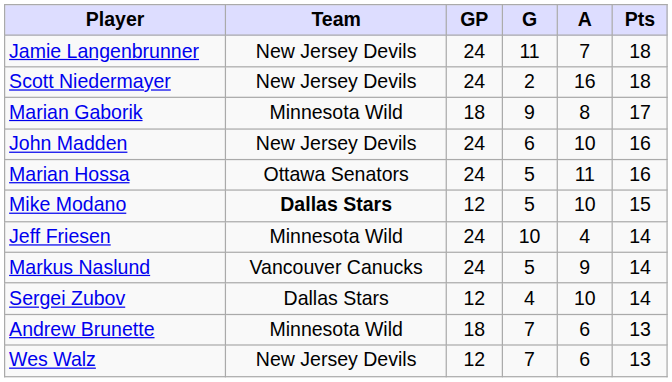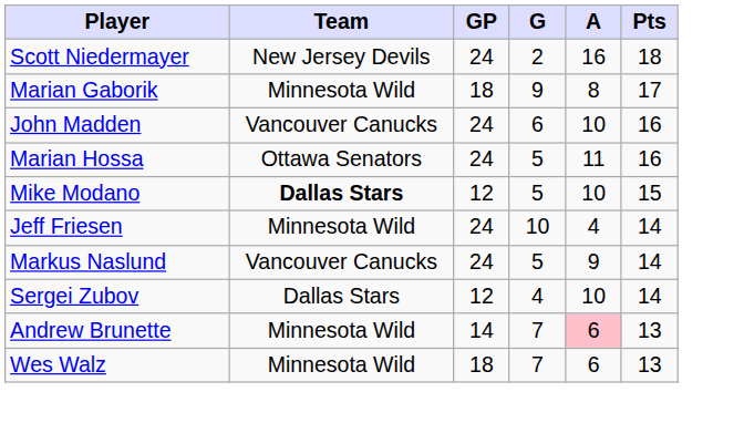- row: Jamie Langenbrunner | New Jersey Devils | 24 | 11 | 7 | 18
John Madden | Team: New Jersey Devils -> Vancouver Canucks
Andrew Brunette | GP: 18 -> 14
Andrew Brunette | A: no background -> pink background
Wes Walz | Team: New Jersey Devils -> Minnesota Wild
Wes Walz | GP: 12 -> 18
